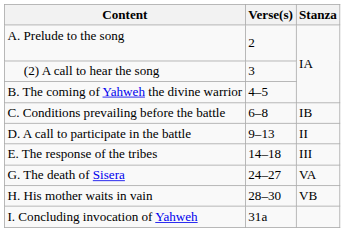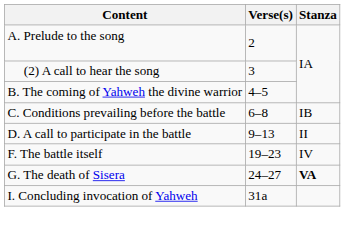- row: E. The response of the tribes | 14–18 | III
+ row: F. The battle itself | 19–23 | IV
G. The death of Sisera | Stanza: normal -> bold
- row: H. His mother waits in vain | 28–30 | VB
